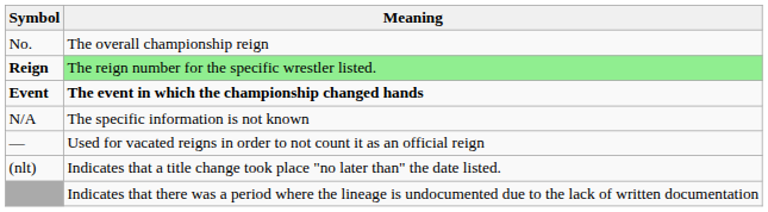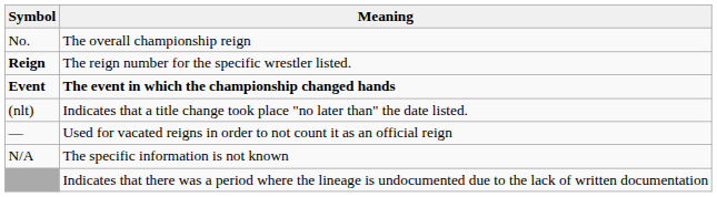Reign | Meaning: lightgreen background -> no background
rows swapped: N/A <-> (nlt)
